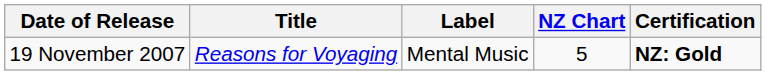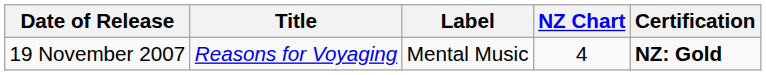19 November 2007 | NZ Chart: 5 -> 4
